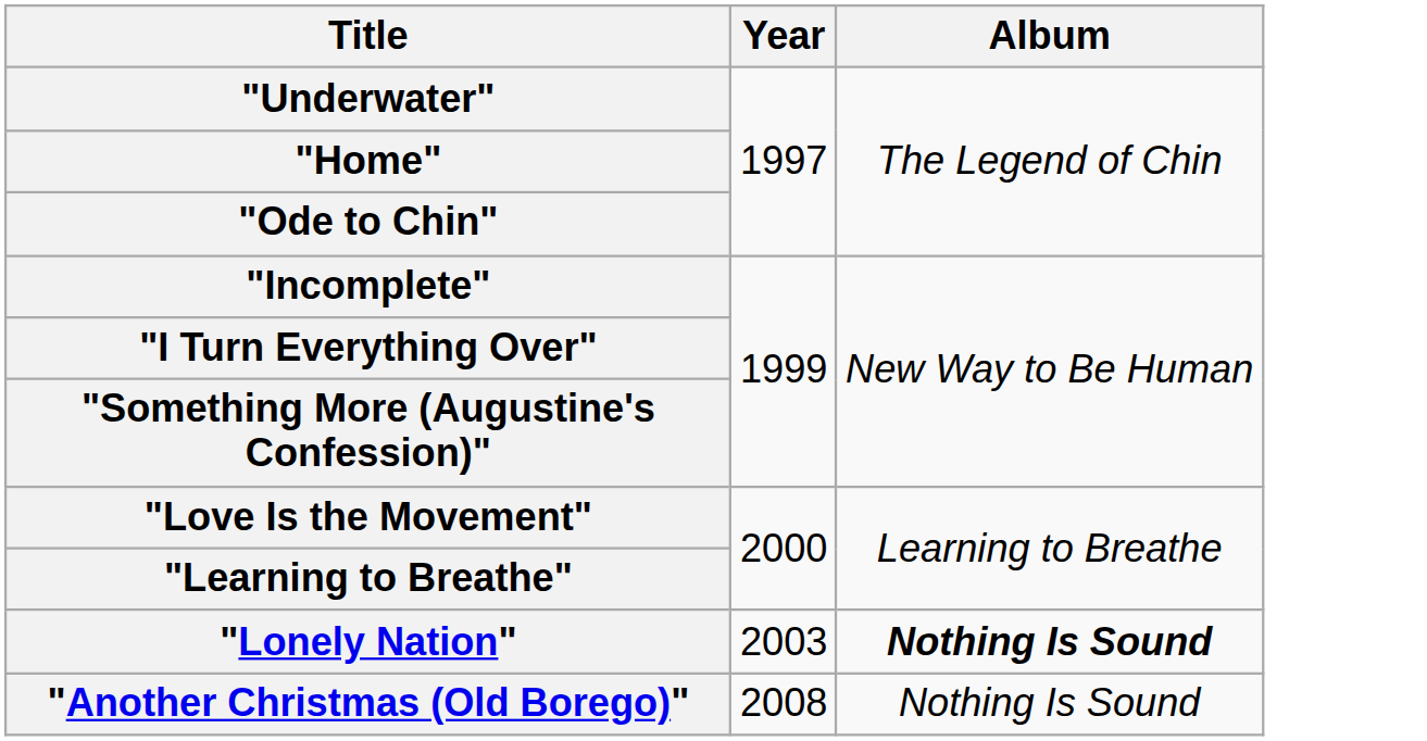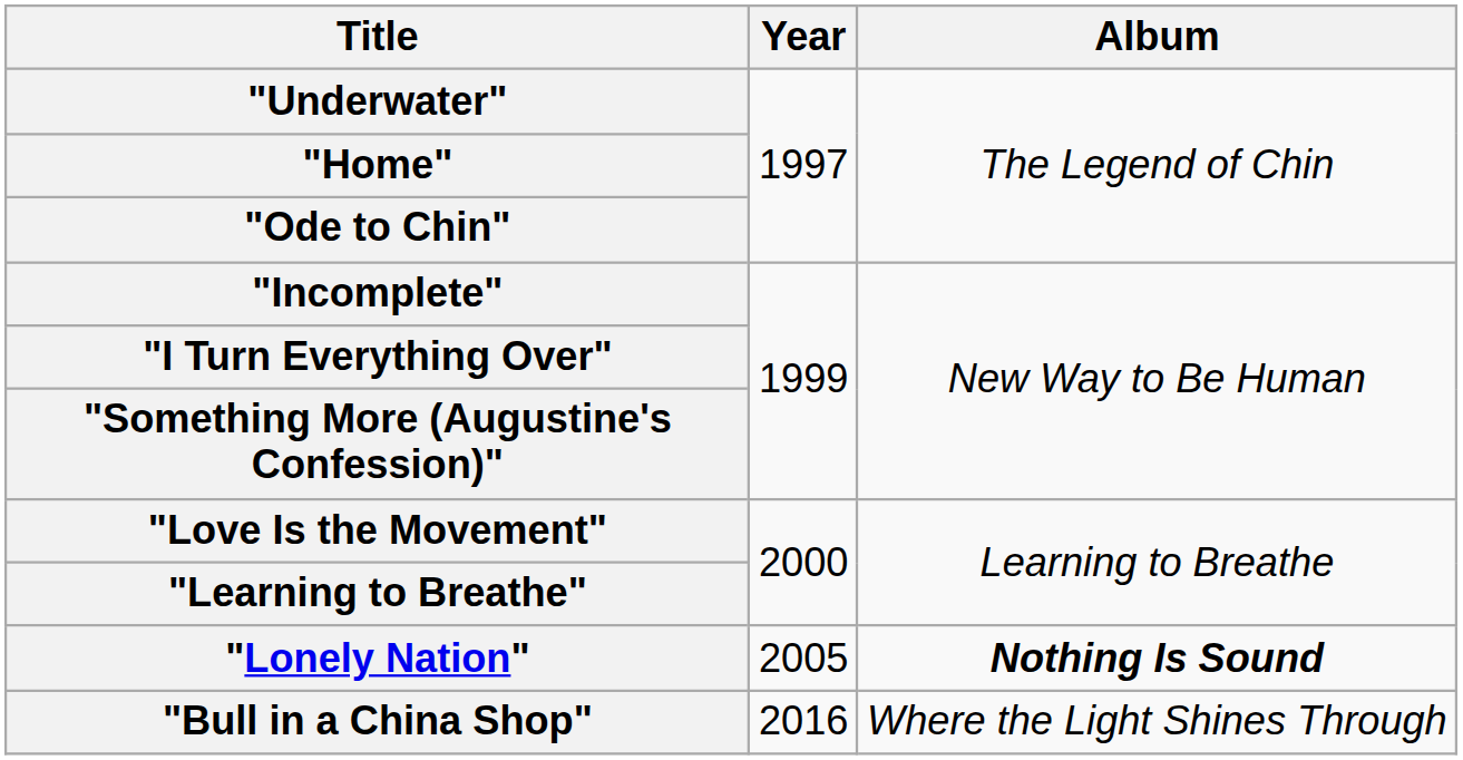"Lonely Nation" | Year: 2003 -> 2005
- row: "Another Christmas (Old Borego)" | 2008 | Nothing Is Sound
+ row: "Bull in a China Shop" | 2016 | Where the Light Shines Through
